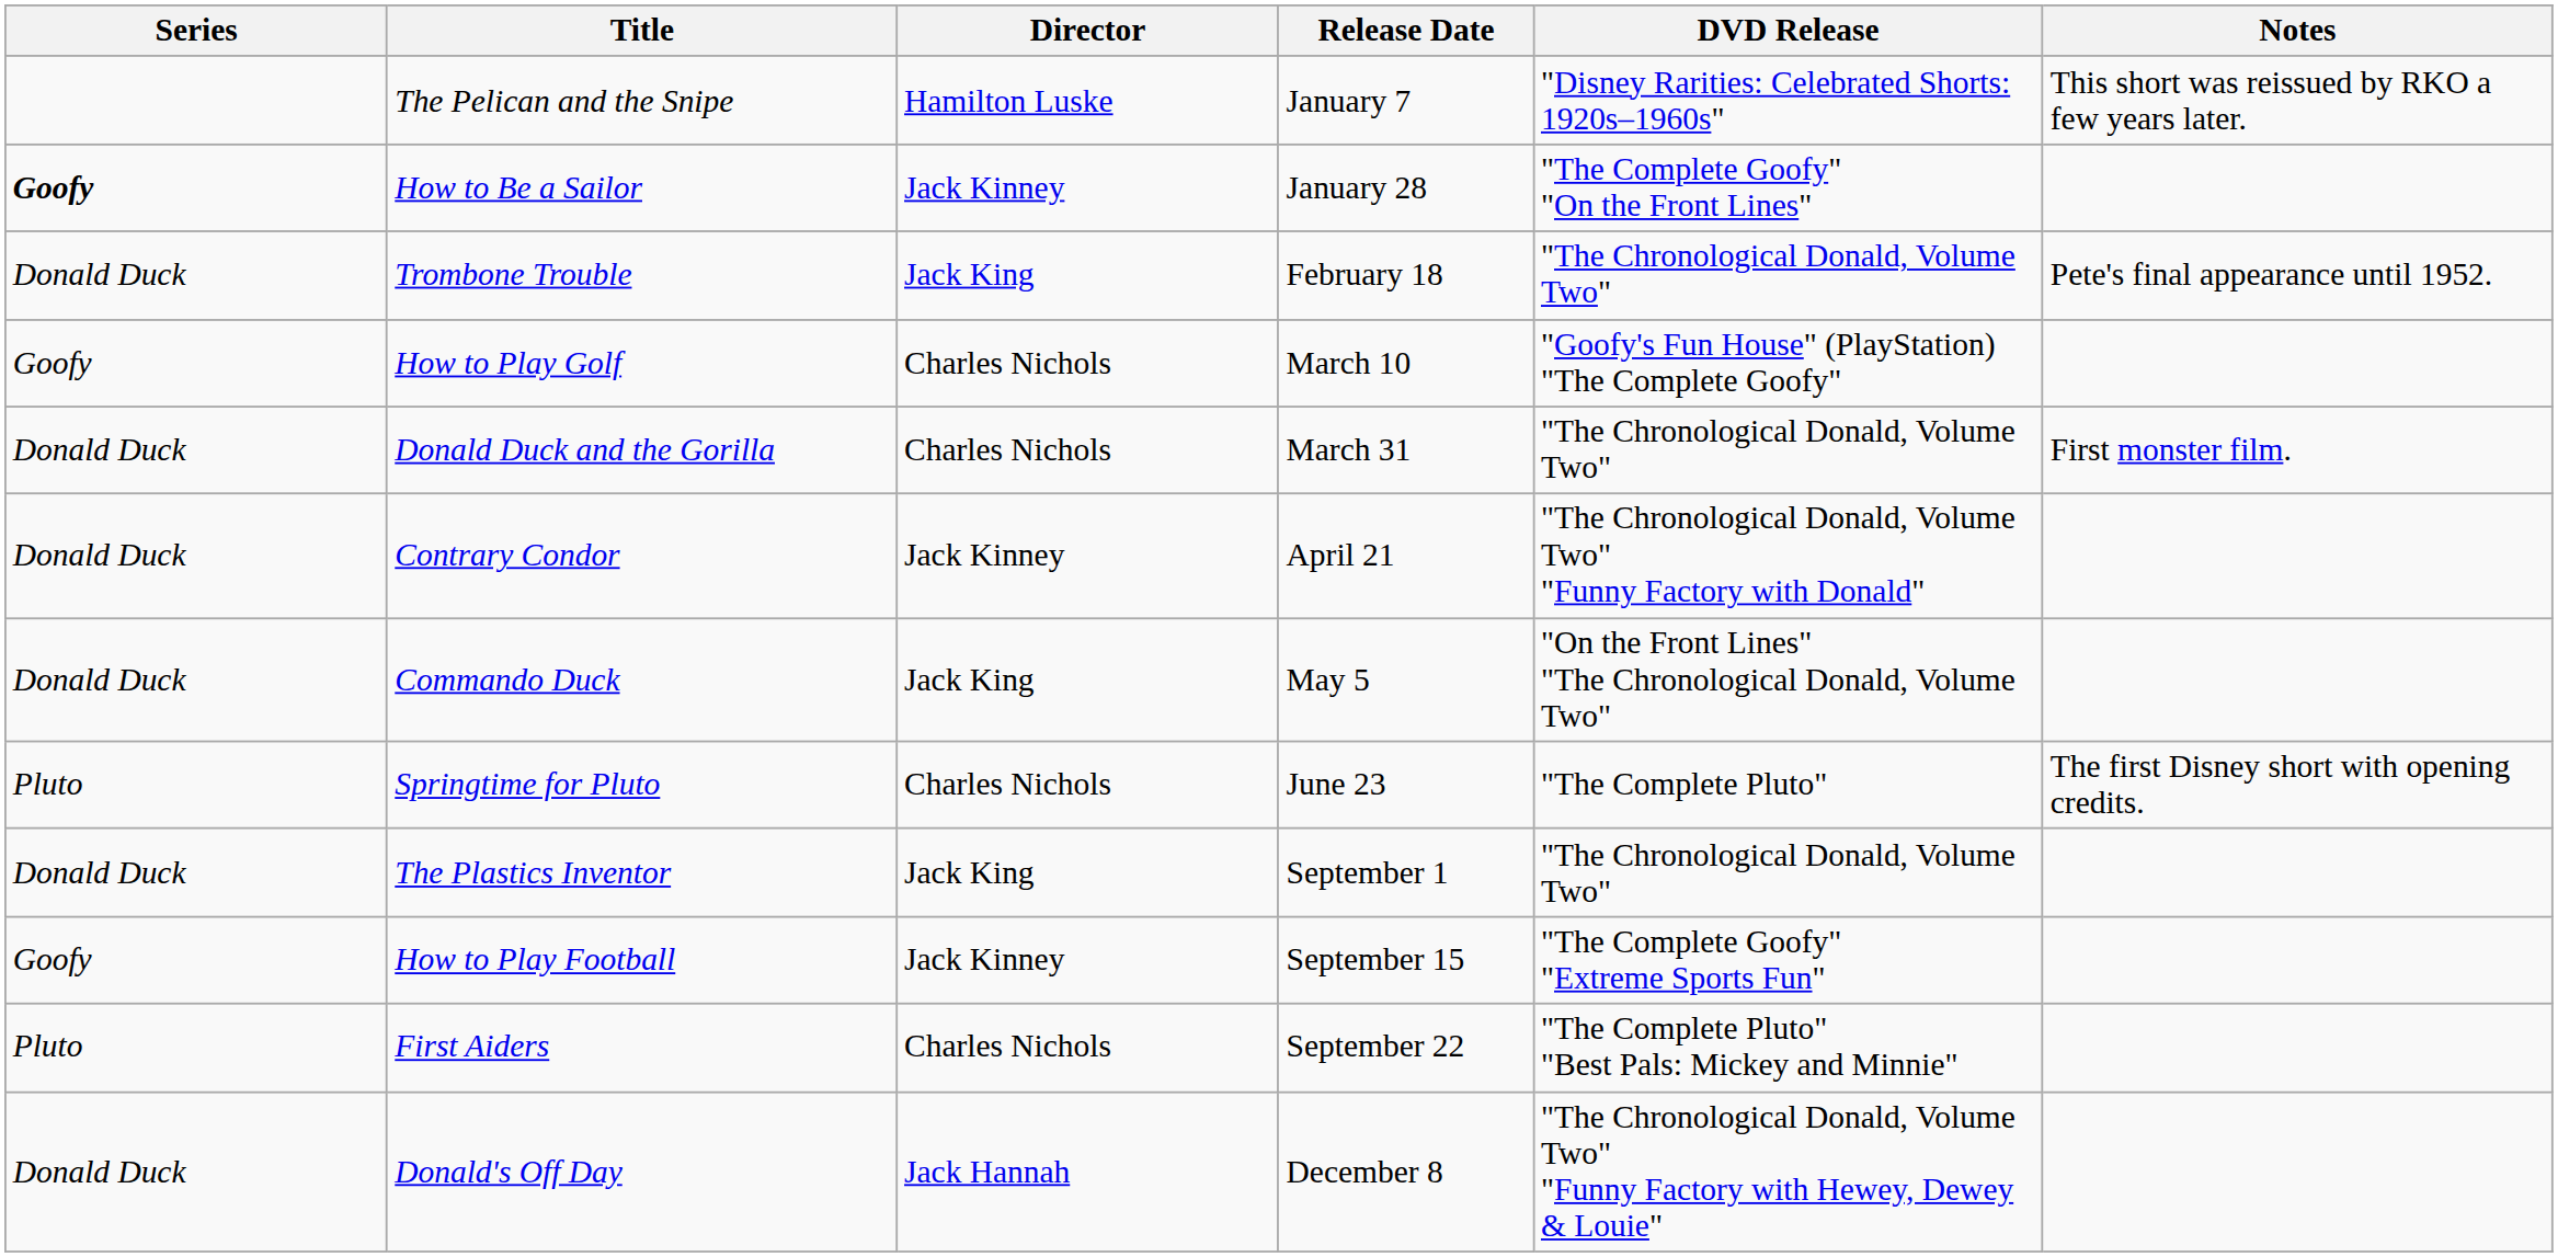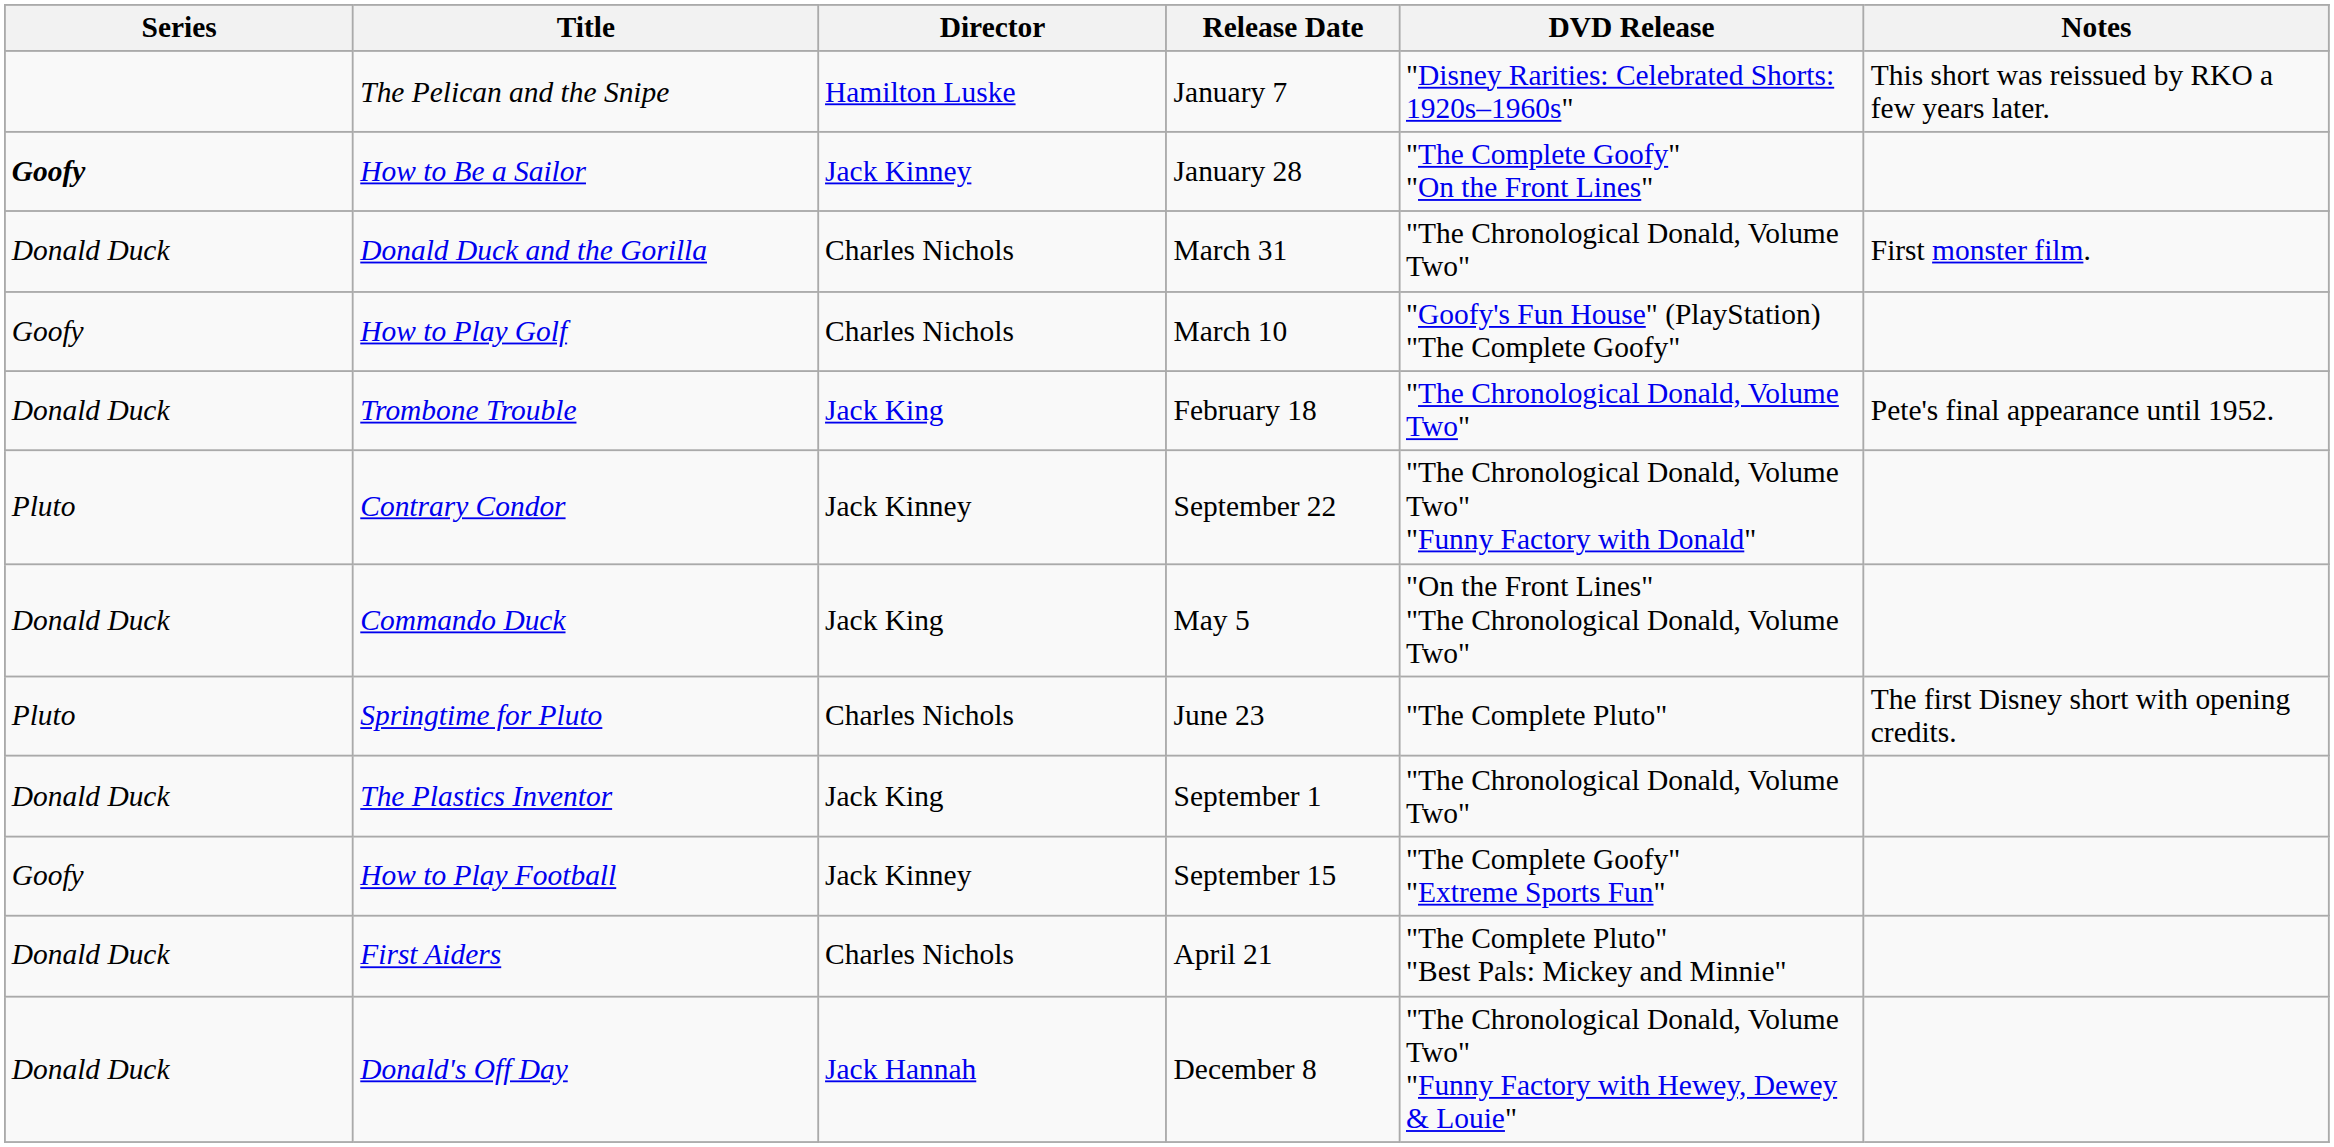rows swapped: Trombone Trouble <-> Donald Duck and the Gorilla
Contrary Condor | Series: Donald Duck -> Pluto
Contrary Condor | Release Date: April 21 -> September 22
First Aiders | Series: Pluto -> Donald Duck
First Aiders | Release Date: September 22 -> April 21
